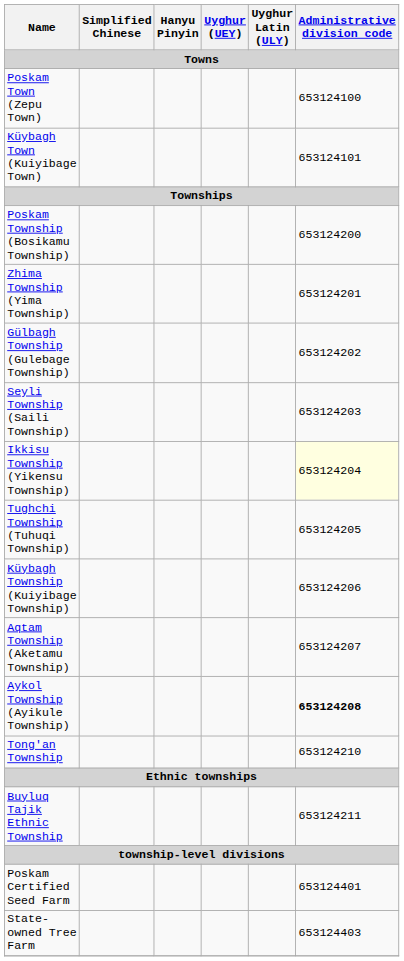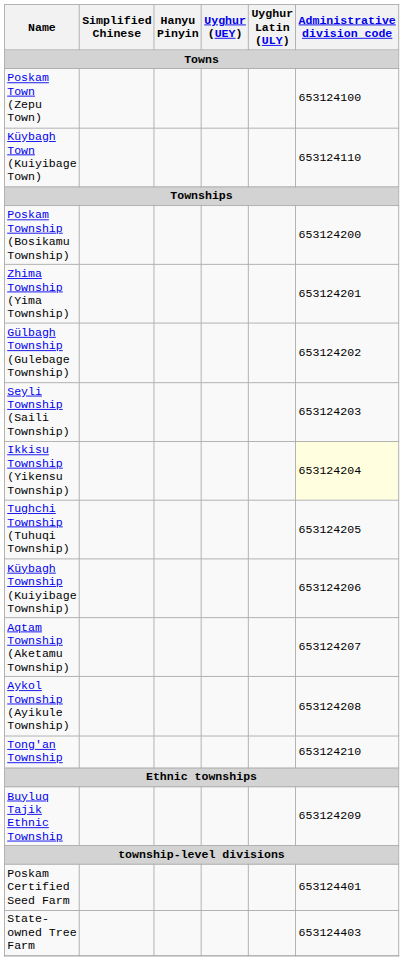Küybagh Town (Kuiyibage Town) | Administrative division code: 653124101 -> 653124110
Aykol Township (Ayikule Township) | Administrative division code: bold -> normal
Buyluq Tajik Ethnic Township | Administrative division code: 653124211 -> 653124209
